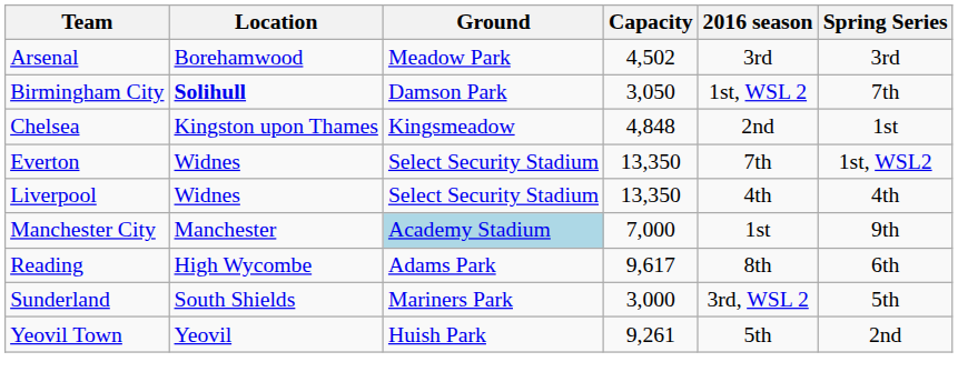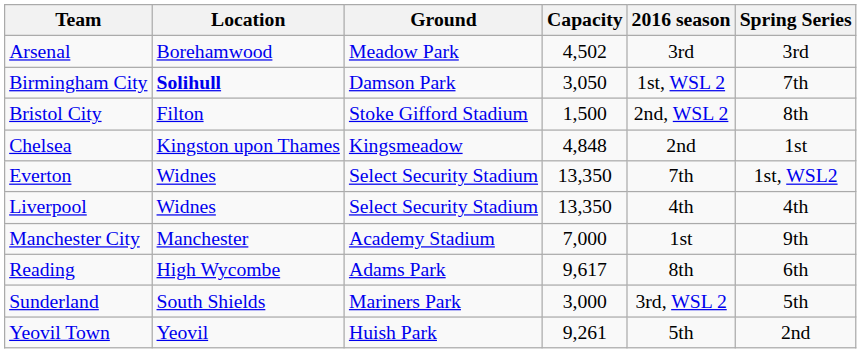+ row: Bristol City | Filton | Stoke Gifford Stadium | 1,500 | 2nd, WSL 2 | 8th
Manchester City | Ground: lightblue background -> no background
